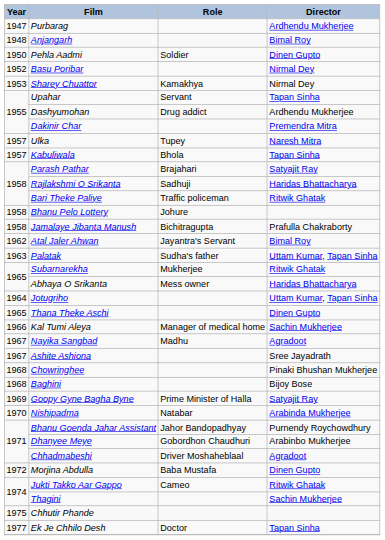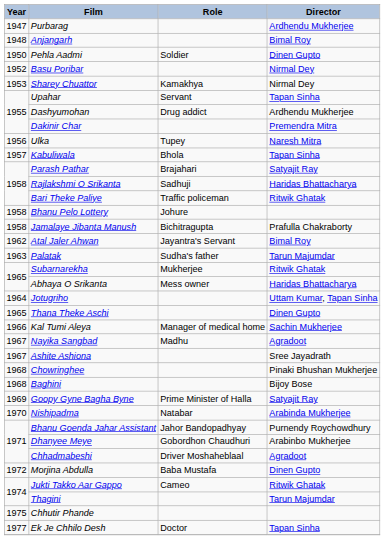Ulka | Year: 1957 -> 1956
Palatak | Director: Uttam Kumar, Tapan Sinha -> Tarun Majumdar
Thagini | Director: Sachin Mukherjee -> Tarun Majumdar
